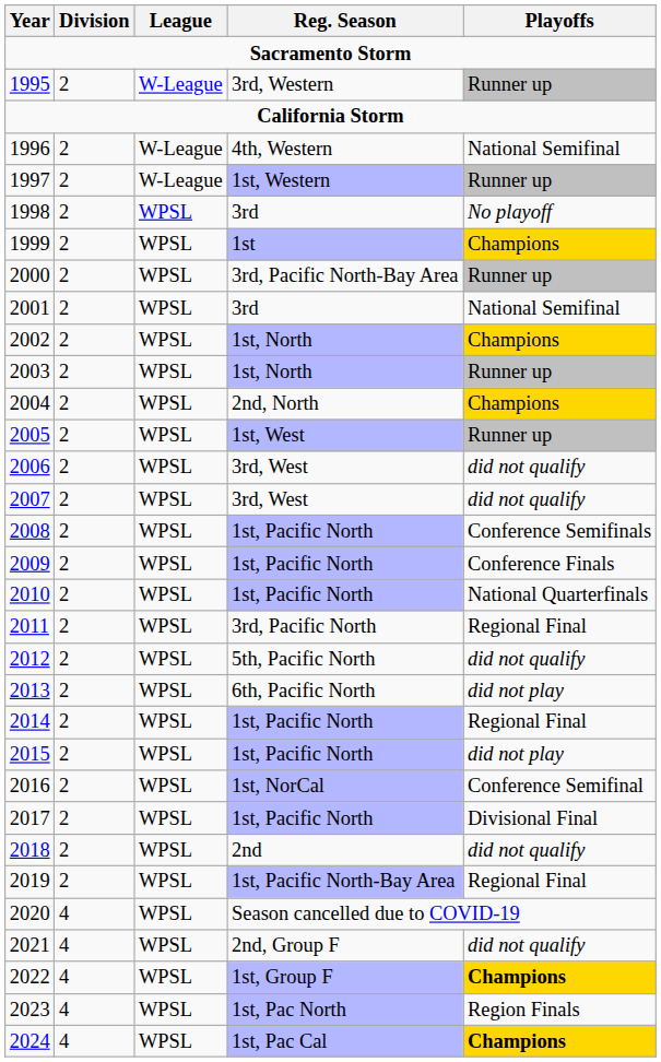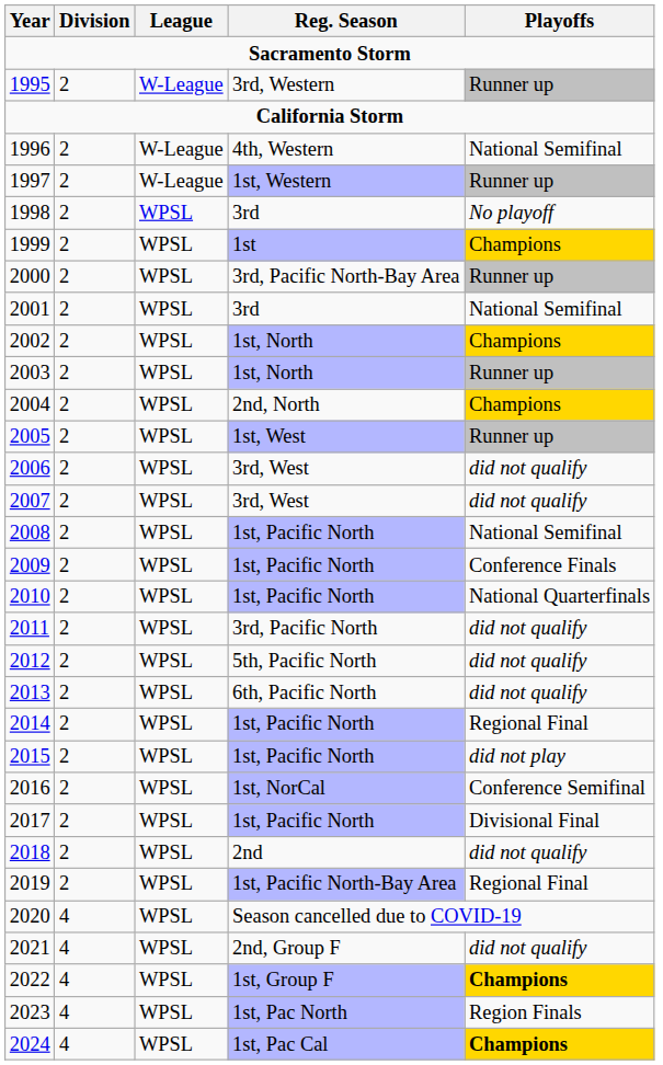2008 | Playoffs: Conference Semifinals -> National Semifinal
2011 | Playoffs: Regional Final -> did not qualify
2013 | Playoffs: did not play -> did not qualify
